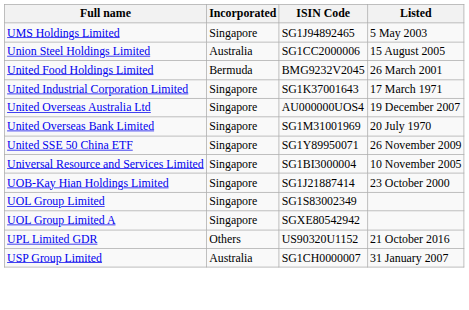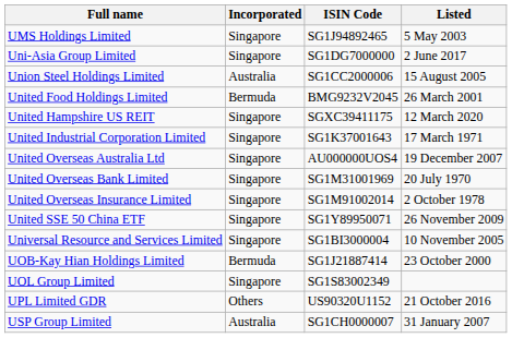+ row: Uni-Asia Group Limited | Singapore | SG1DG7000000 | 2 June 2017
+ row: United Hampshire US REIT | Singapore | SGXC39411175 | 12 March 2020
+ row: United Overseas Insurance Limited | Singapore | SG1M91002014 | 2 October 1978
UOB-Kay Hian Holdings Limited | Incorporated: Singapore -> Bermuda
- row: UOL Group Limited A | Singapore | SGXE80542942
